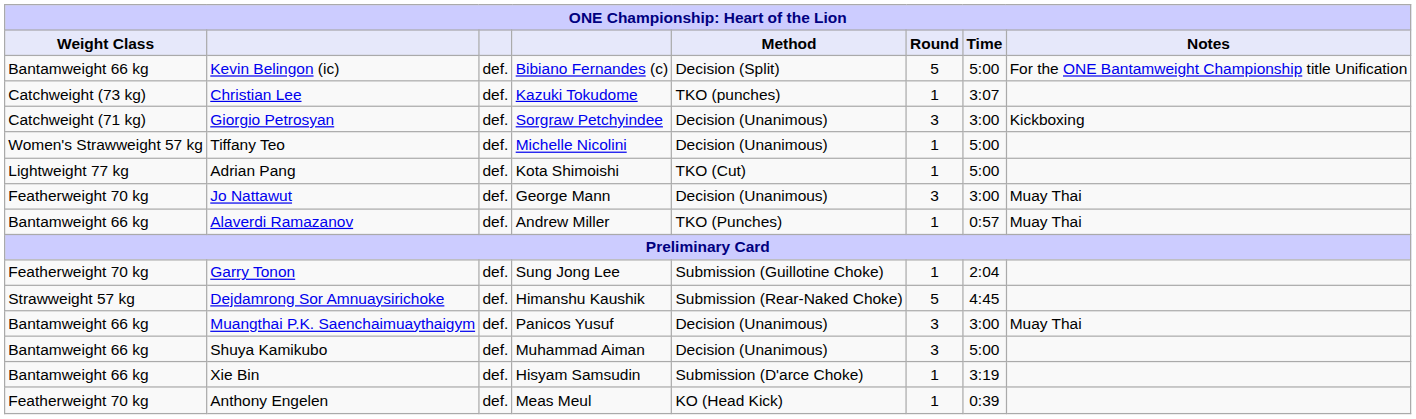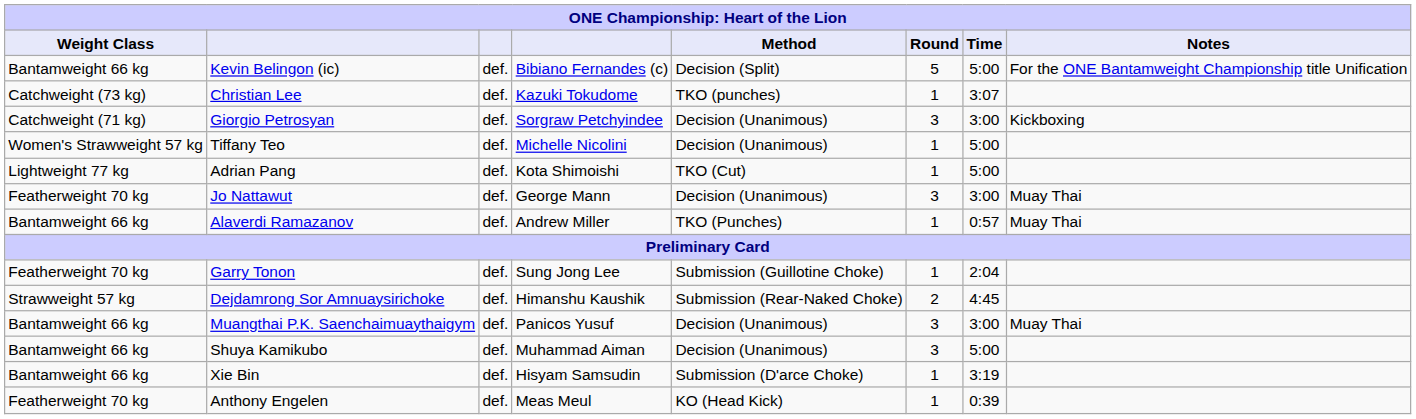Dejdamrong Sor Amnuaysirichoke | Round: 5 -> 2
